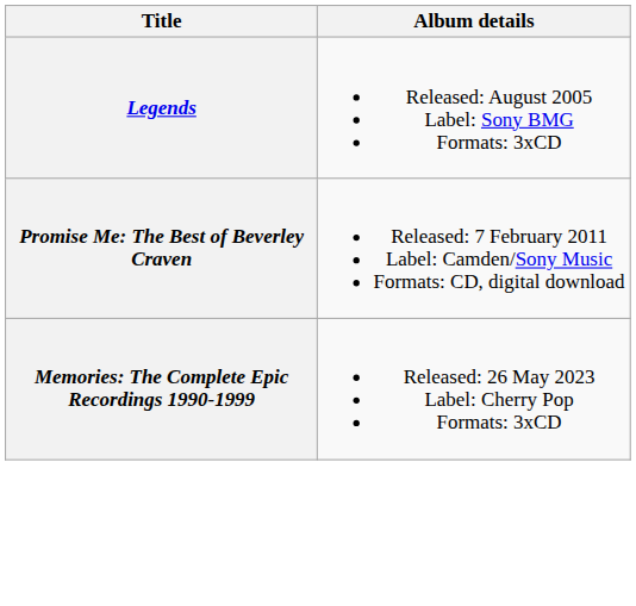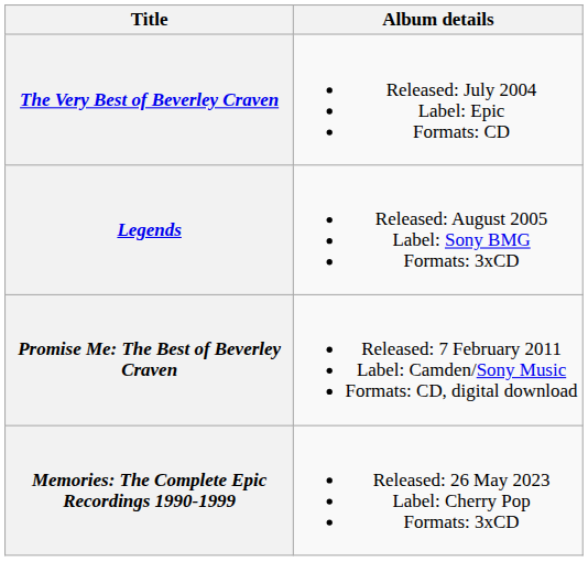+ row: The Very Best of Beverley Craven | Released: July 2004 Label: Epic Formats: CD
